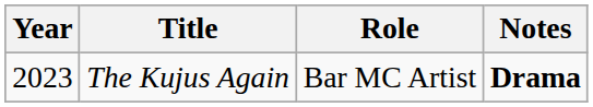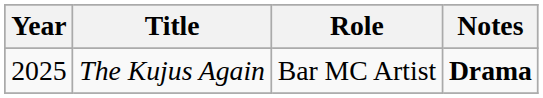The Kujus Again | Year: 2023 -> 2025
